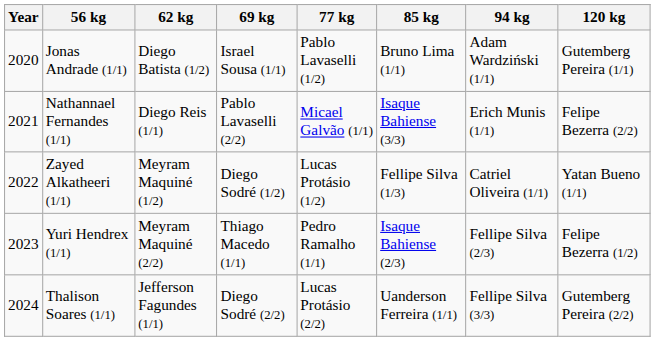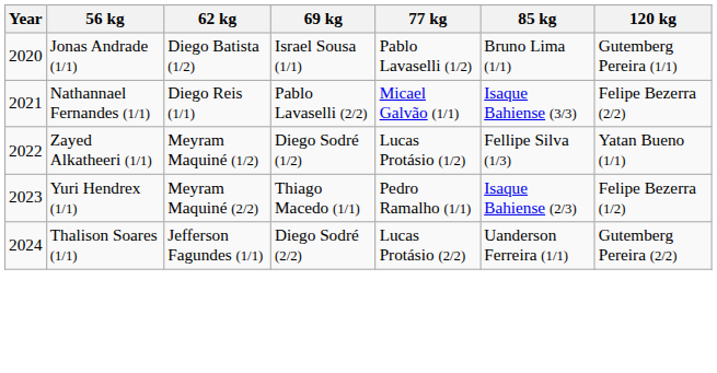- column: 94 kg | Adam Wardziński (1/1) | Erich Munis (1/1) | Catriel Oliveira (1/1) | Fellipe Silva (2/3) | Fellipe Silva (3/3)
